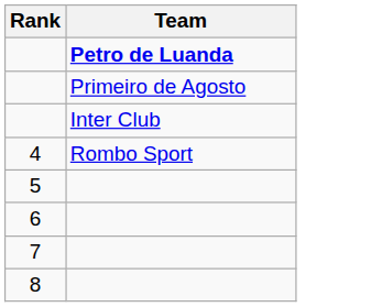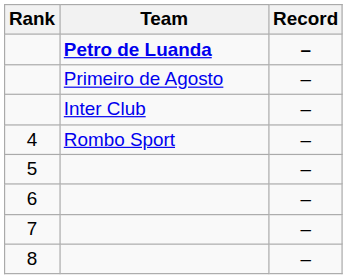+ column: Record | – | – | – | – | – | – | – | –
